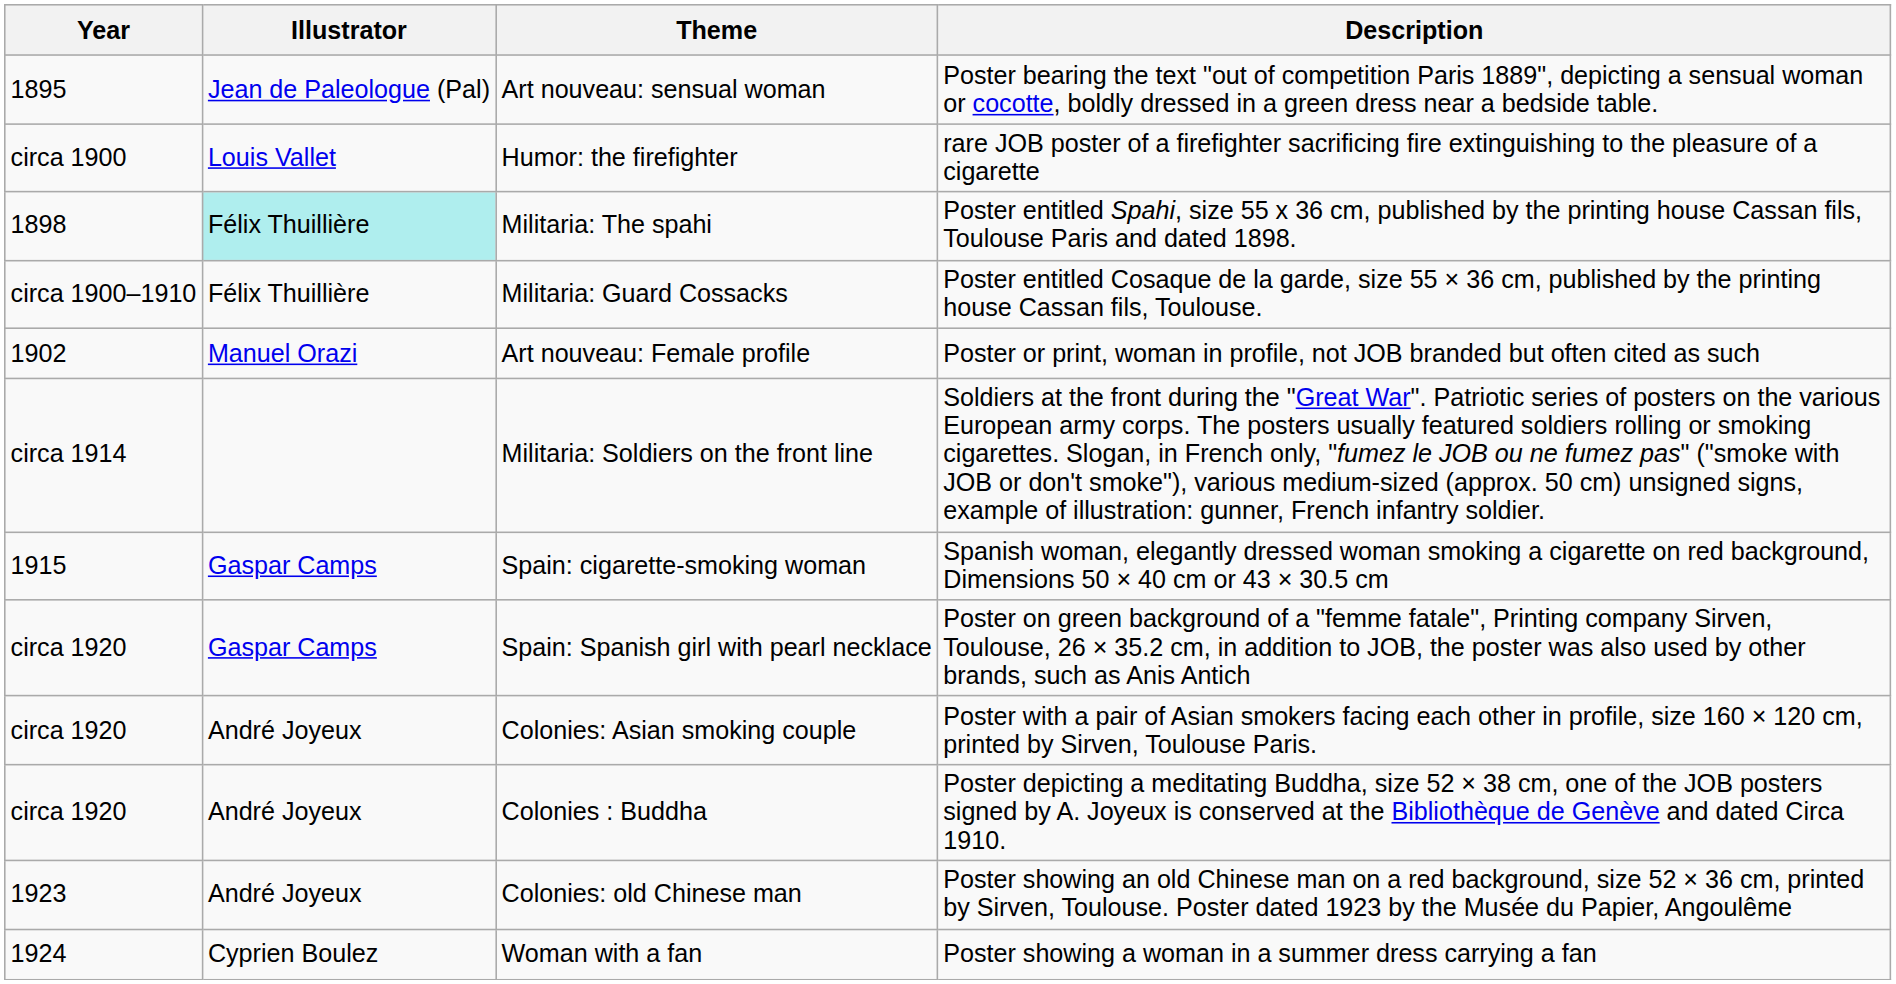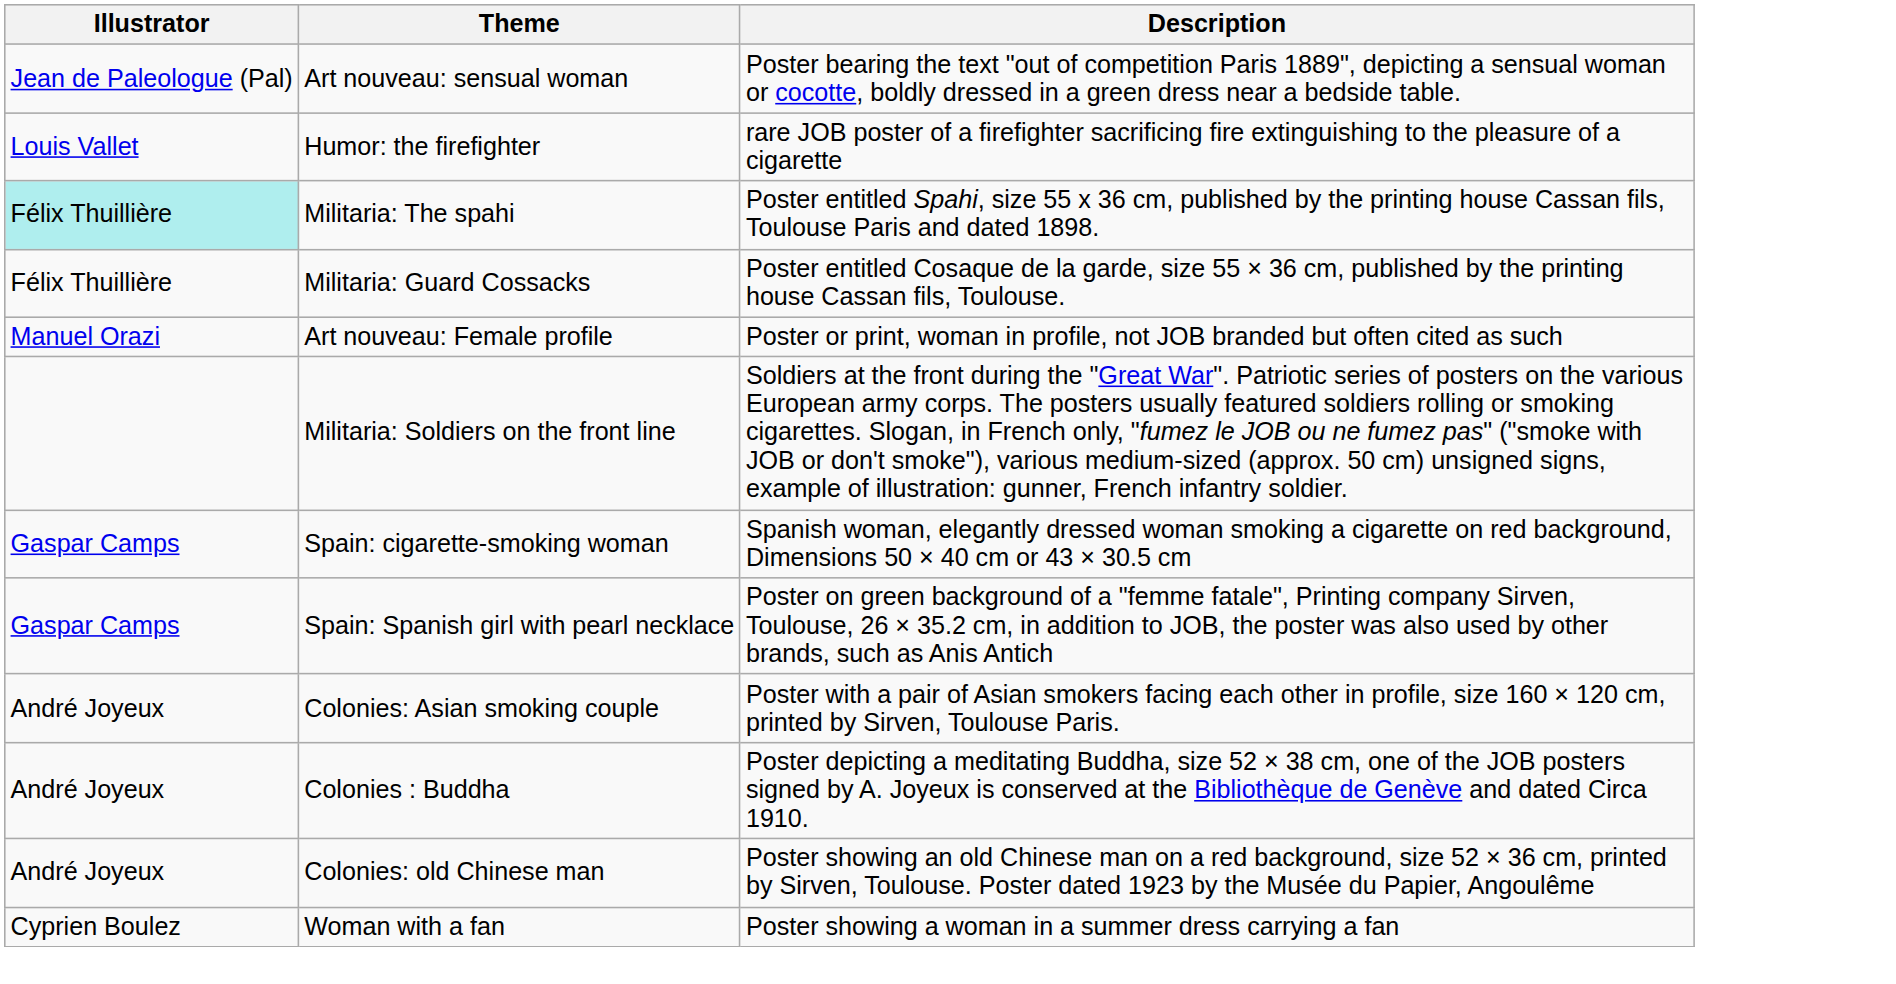- column: Year | 1895 | circa 1900 | 1898 | circa 1900–1910 | 1902 | circa 1914 | 1915 | circa 1920 | circa 1920 | circa 1920 | 1923 | 1924
